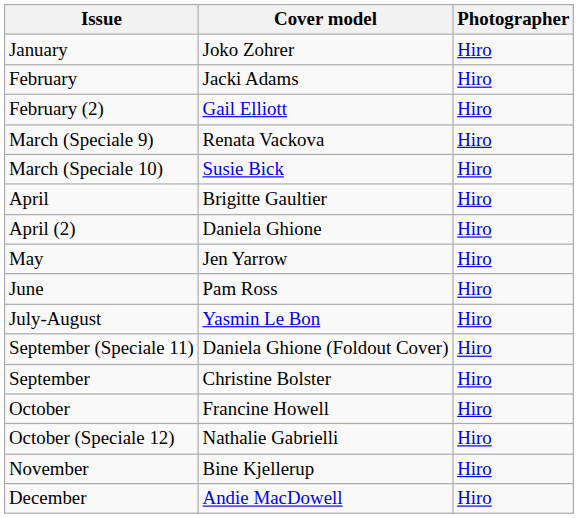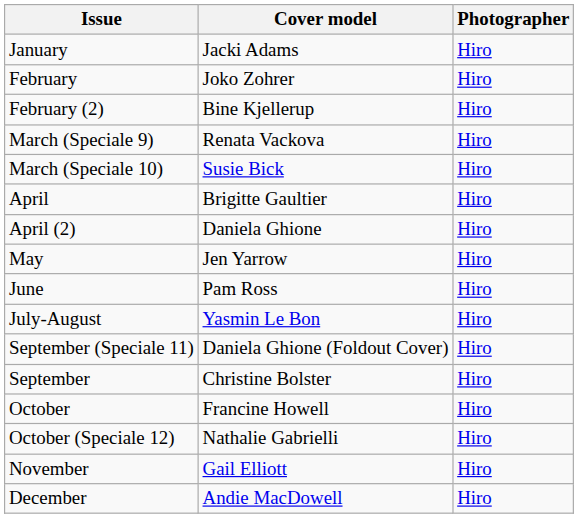January | Cover model: Joko Zohrer -> Jacki Adams
February | Cover model: Jacki Adams -> Joko Zohrer
February (2) | Cover model: Gail Elliott -> Bine Kjellerup
November | Cover model: Bine Kjellerup -> Gail Elliott
